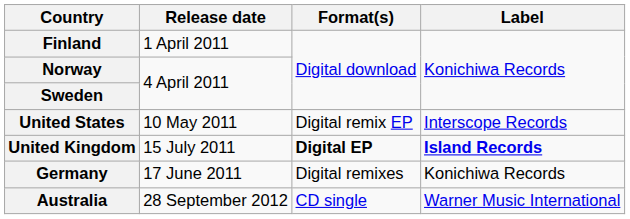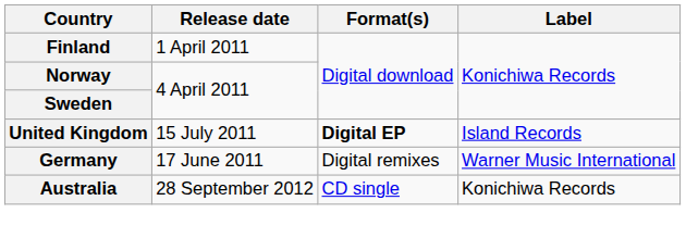- row: United States | 10 May 2011 | Digital remix EP | Interscope Records
United Kingdom | Label: bold -> normal
Germany | Label: Konichiwa Records -> Warner Music International
Australia | Label: Warner Music International -> Konichiwa Records
